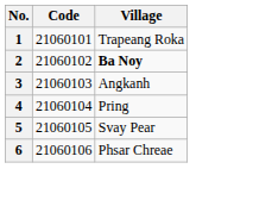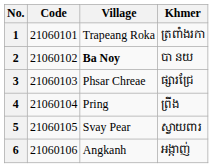+ column: Khmer | ត្រពាំងរកា | បា នយ | ផ្សារជ្រែ | ព្រីង | ស្វាយពារ | អង្កាញ់
3 | Village: Angkanh -> Phsar Chreae
6 | Village: Phsar Chreae -> Angkanh
